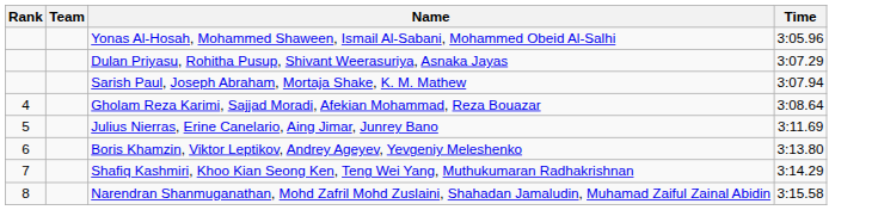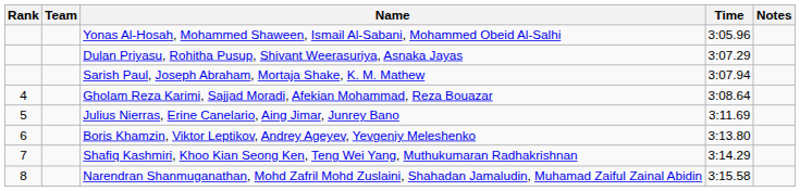+ column: Notes
